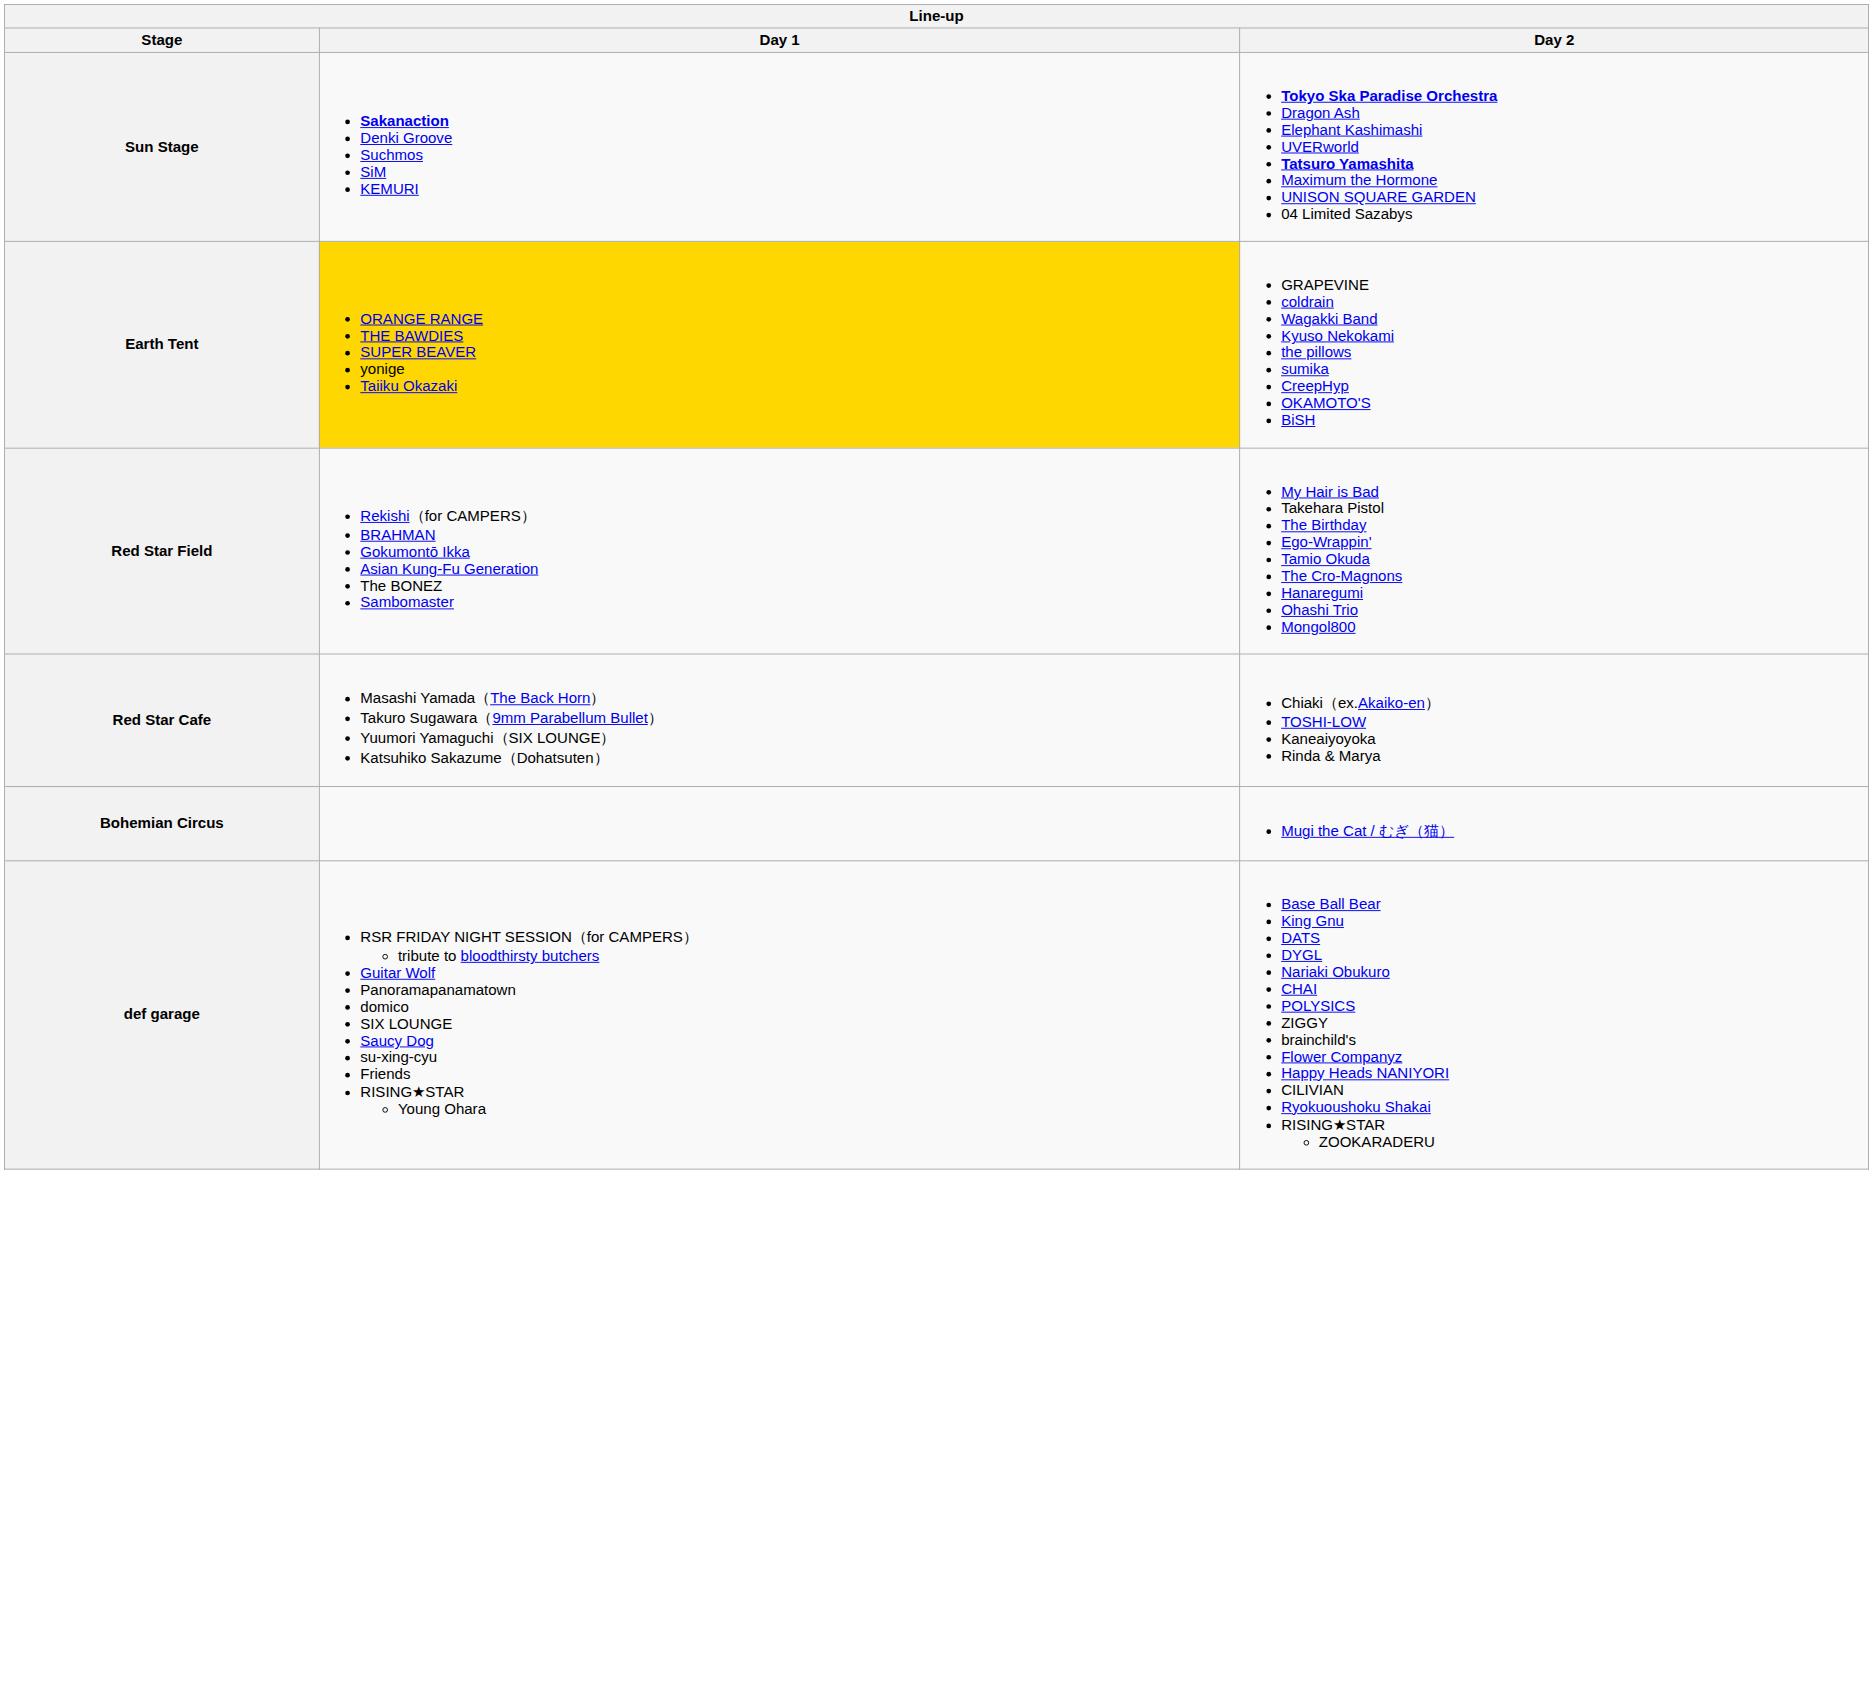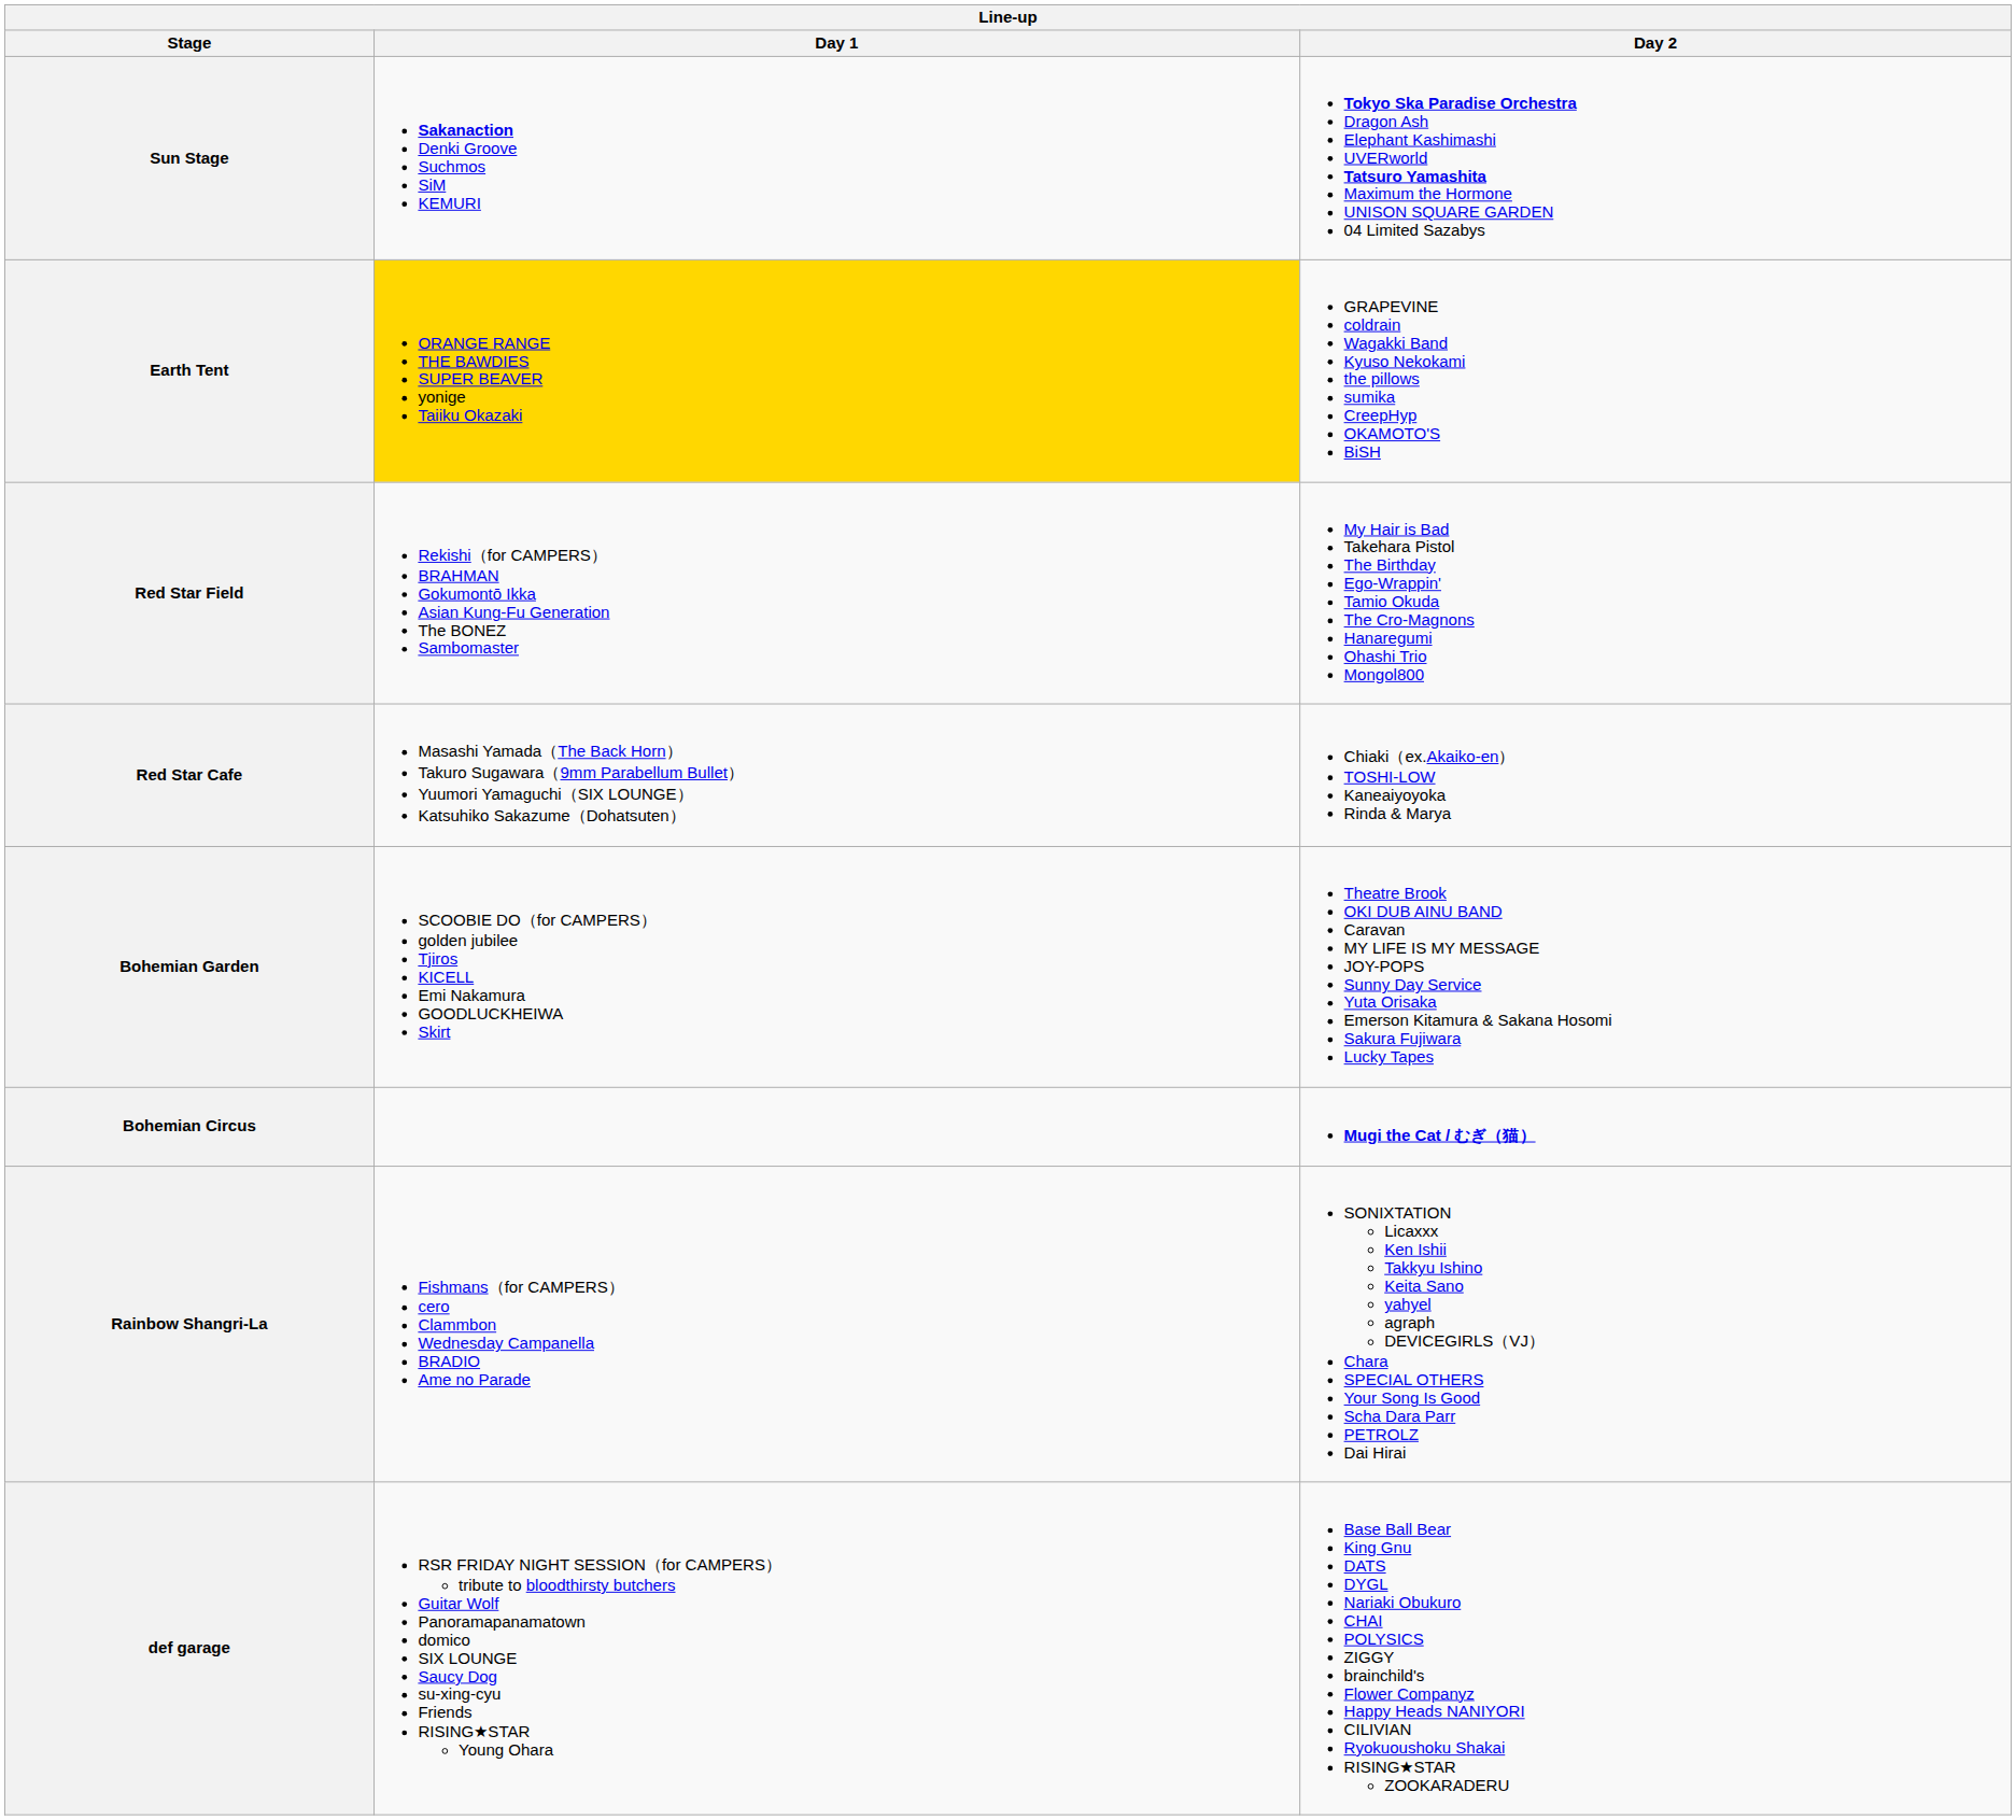+ row: Bohemian Garden | SCOOBIE DO（for CAMPERS） golden jubilee Tjiros KICELL Emi Nakamura GOODLUCKHEIWA Skirt | Theatre Brook OKI DUB AINU BAND Caravan MY LIFE IS MY MESSAGE JOY-POPS Sunny Day Service Yuta Orisaka Emerson Kitamura & Sakana Hosomi Sakura Fujiwara Lucky Tapes
Bohemian Circus | Day 2: normal -> bold
+ row: Rainbow Shangri-La | Fishmans（for CAMPERS） cero Clammbon Wednesday Campanella BRADIO Ame no Parade | SONIXTATION Licaxxx Ken Ishii Takkyu Ishino Keita Sano yahyel agraph DEVICEGIRLS（VJ） Chara SPECIAL OTHERS Your Song Is Good Scha Dara Parr PETROLZ Dai Hirai
